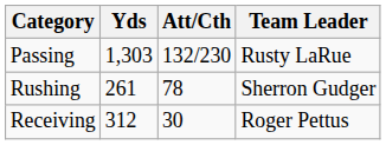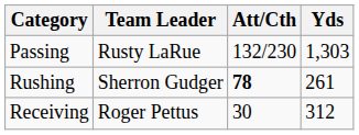columns swapped: Team Leader <-> Yds
Rushing | Att/Cth: normal -> bold
